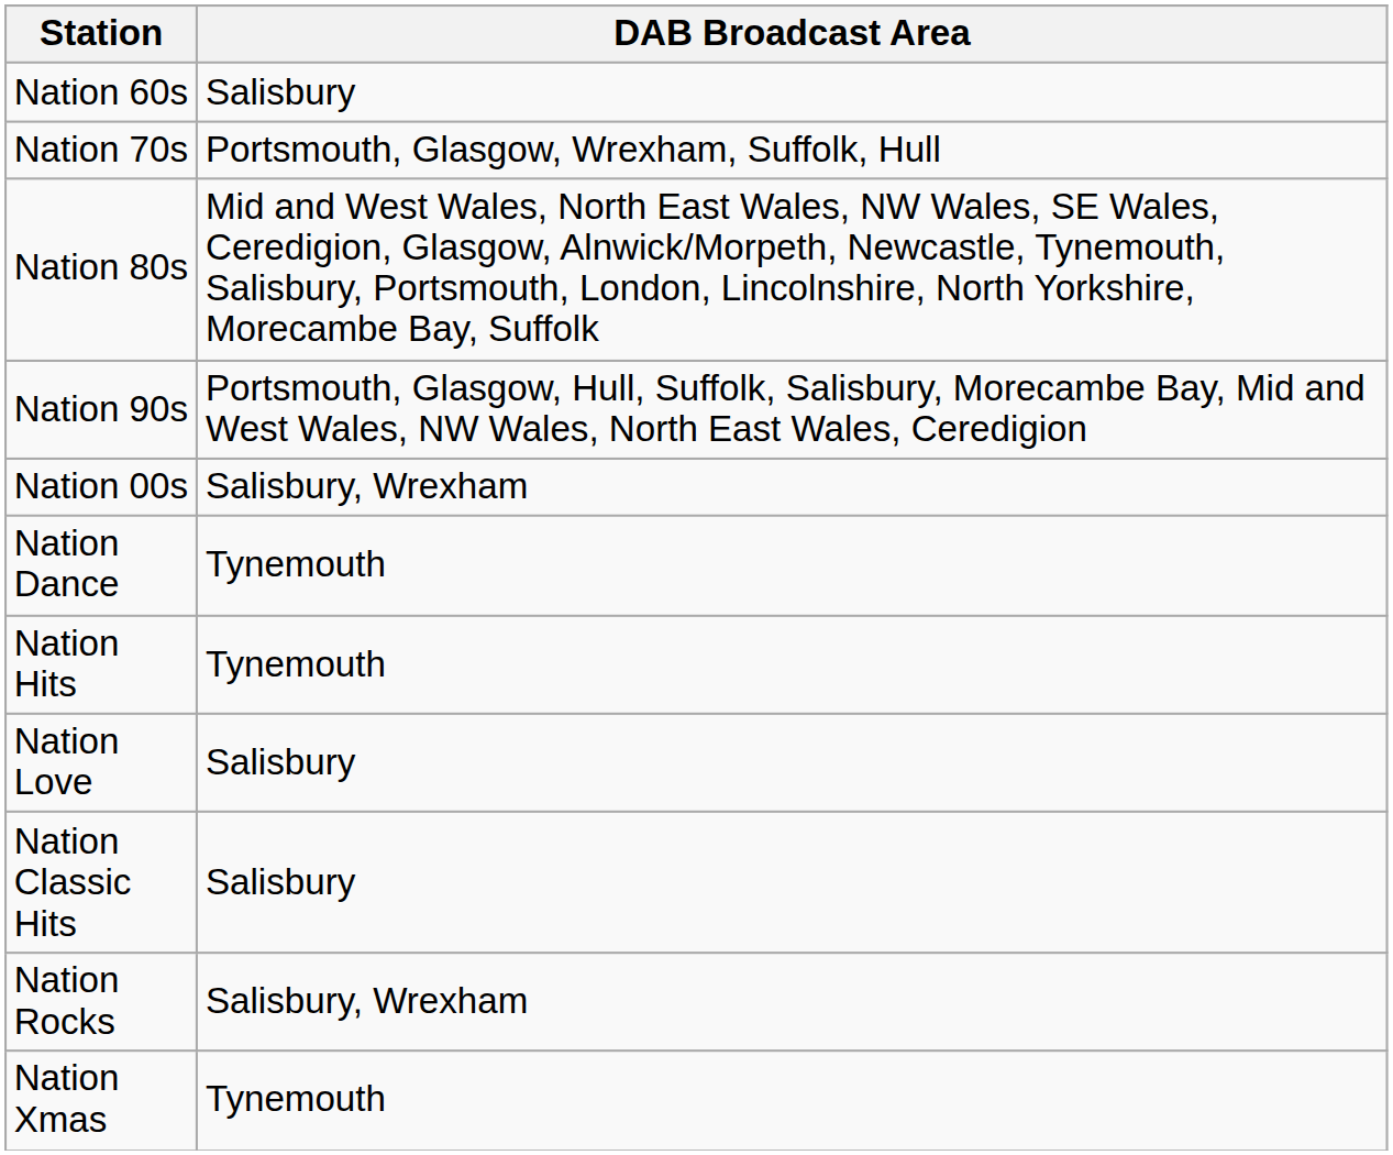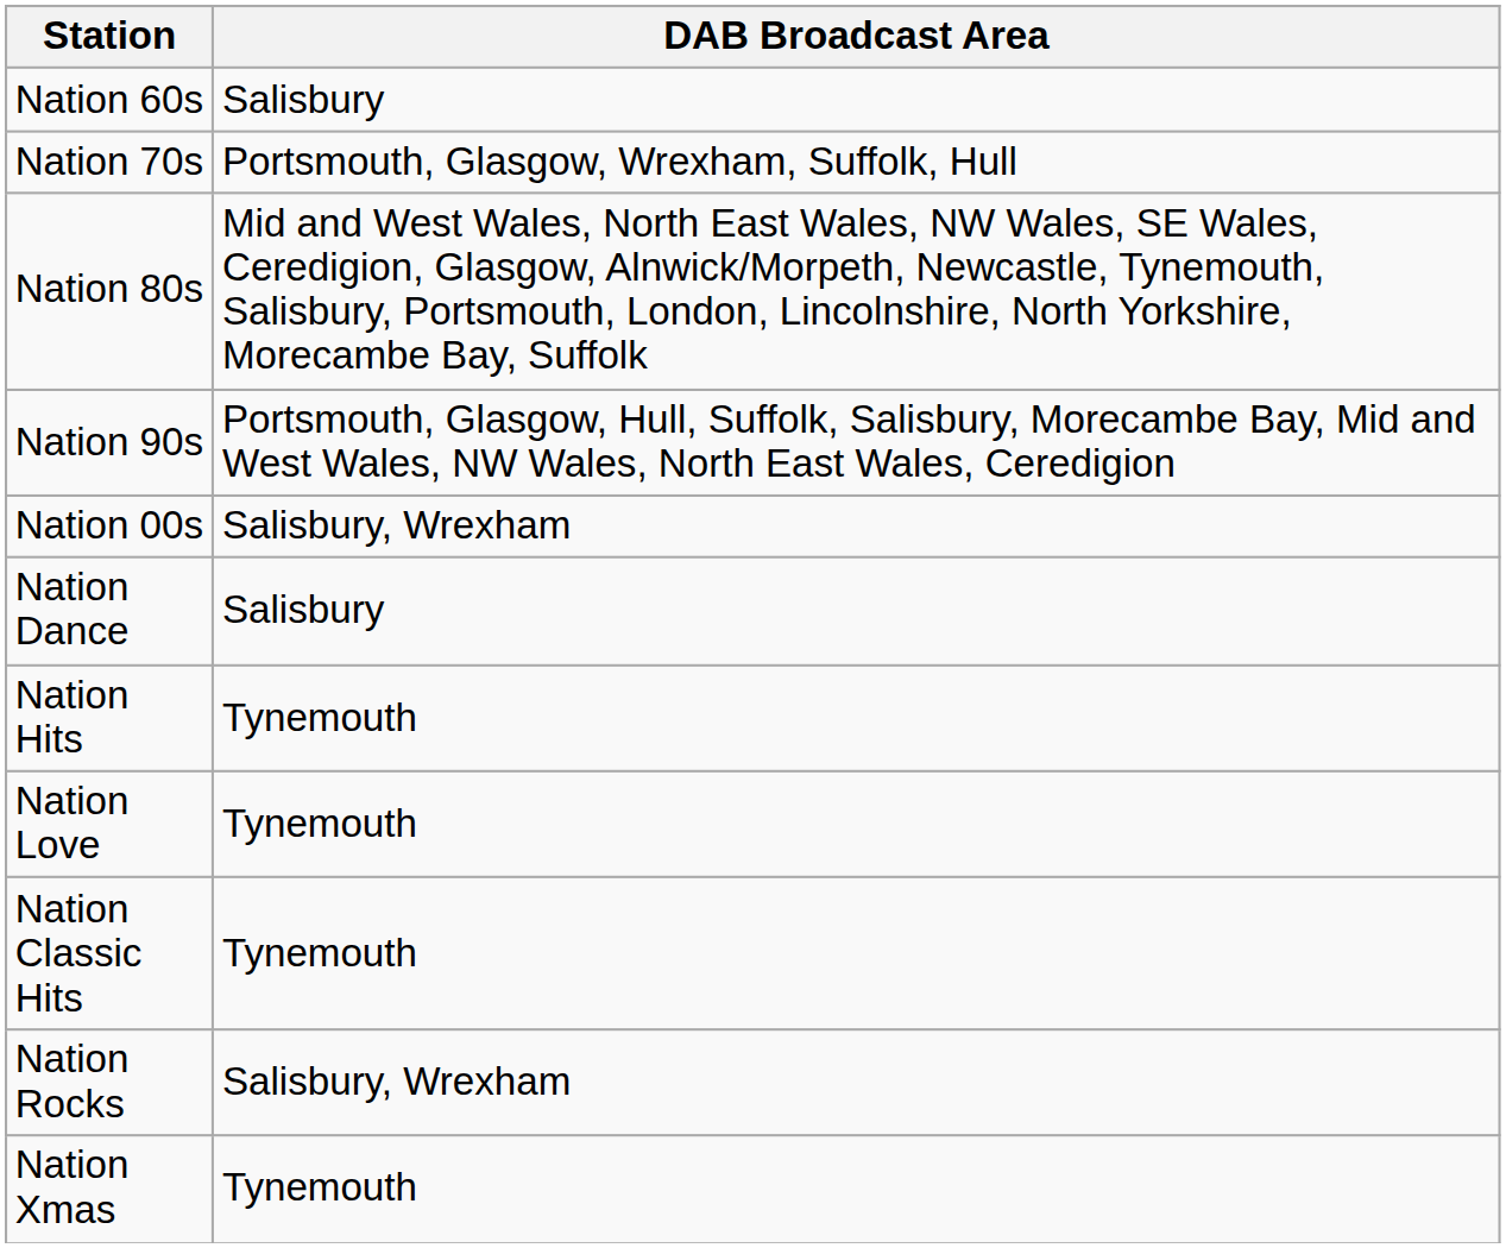Nation Dance | DAB Broadcast Area: Tynemouth -> Salisbury
Nation Love | DAB Broadcast Area: Salisbury -> Tynemouth
Nation Classic Hits | DAB Broadcast Area: Salisbury -> Tynemouth
